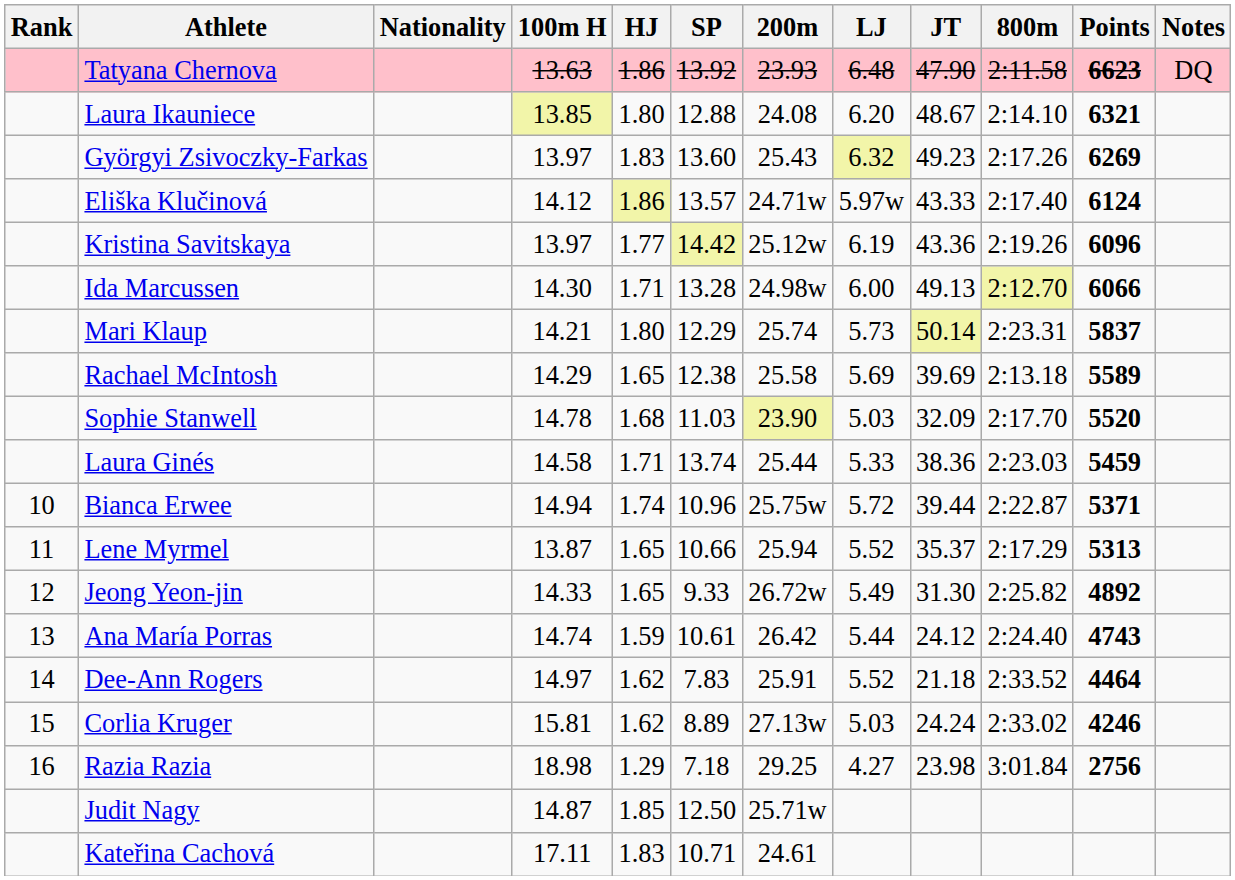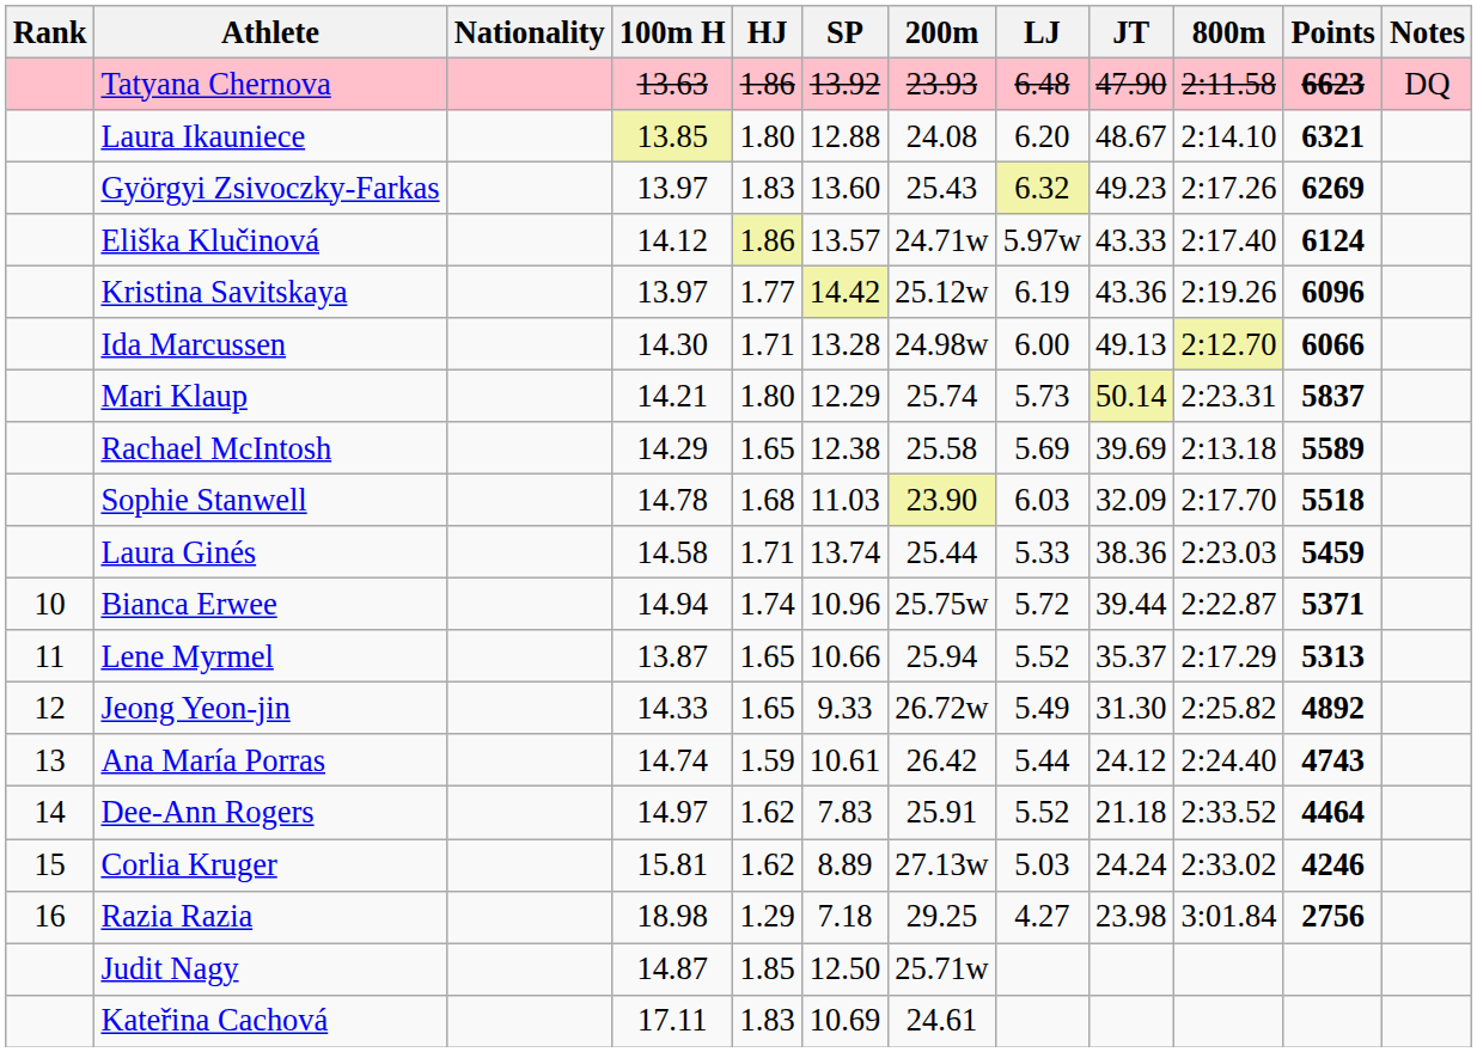Sophie Stanwell | LJ: 5.03 -> 6.03
Sophie Stanwell | Points: 5520 -> 5518
Kateřina Cachová | SP: 10.71 -> 10.69
